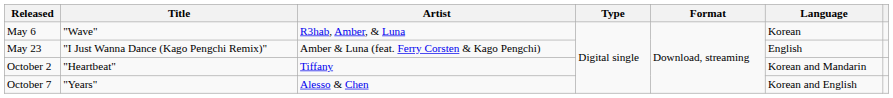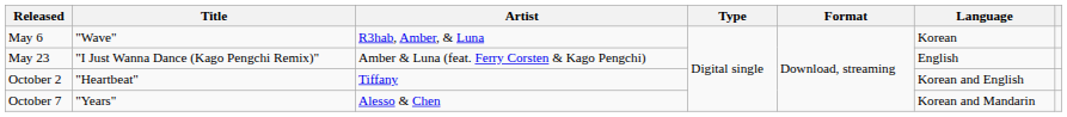October 2 | Language: Korean and Mandarin -> Korean and English
October 7 | Language: Korean and English -> Korean and Mandarin
